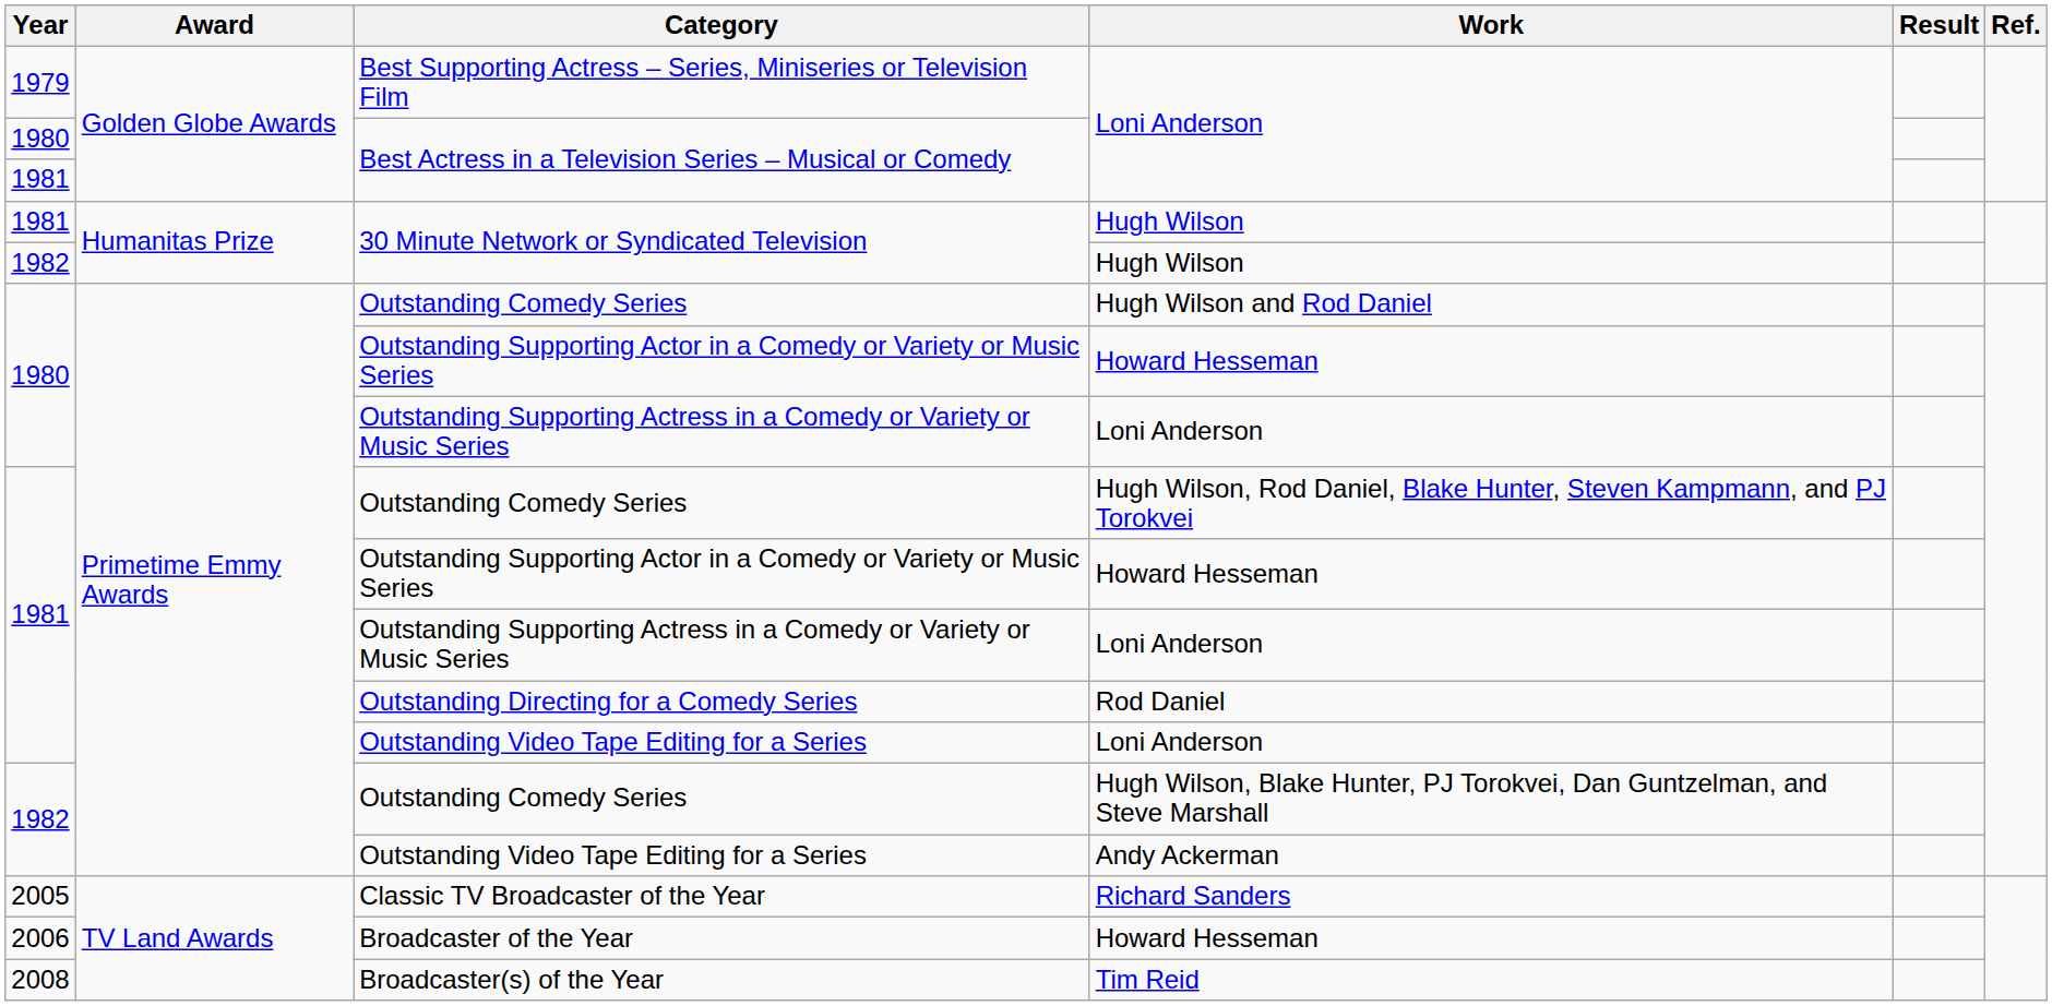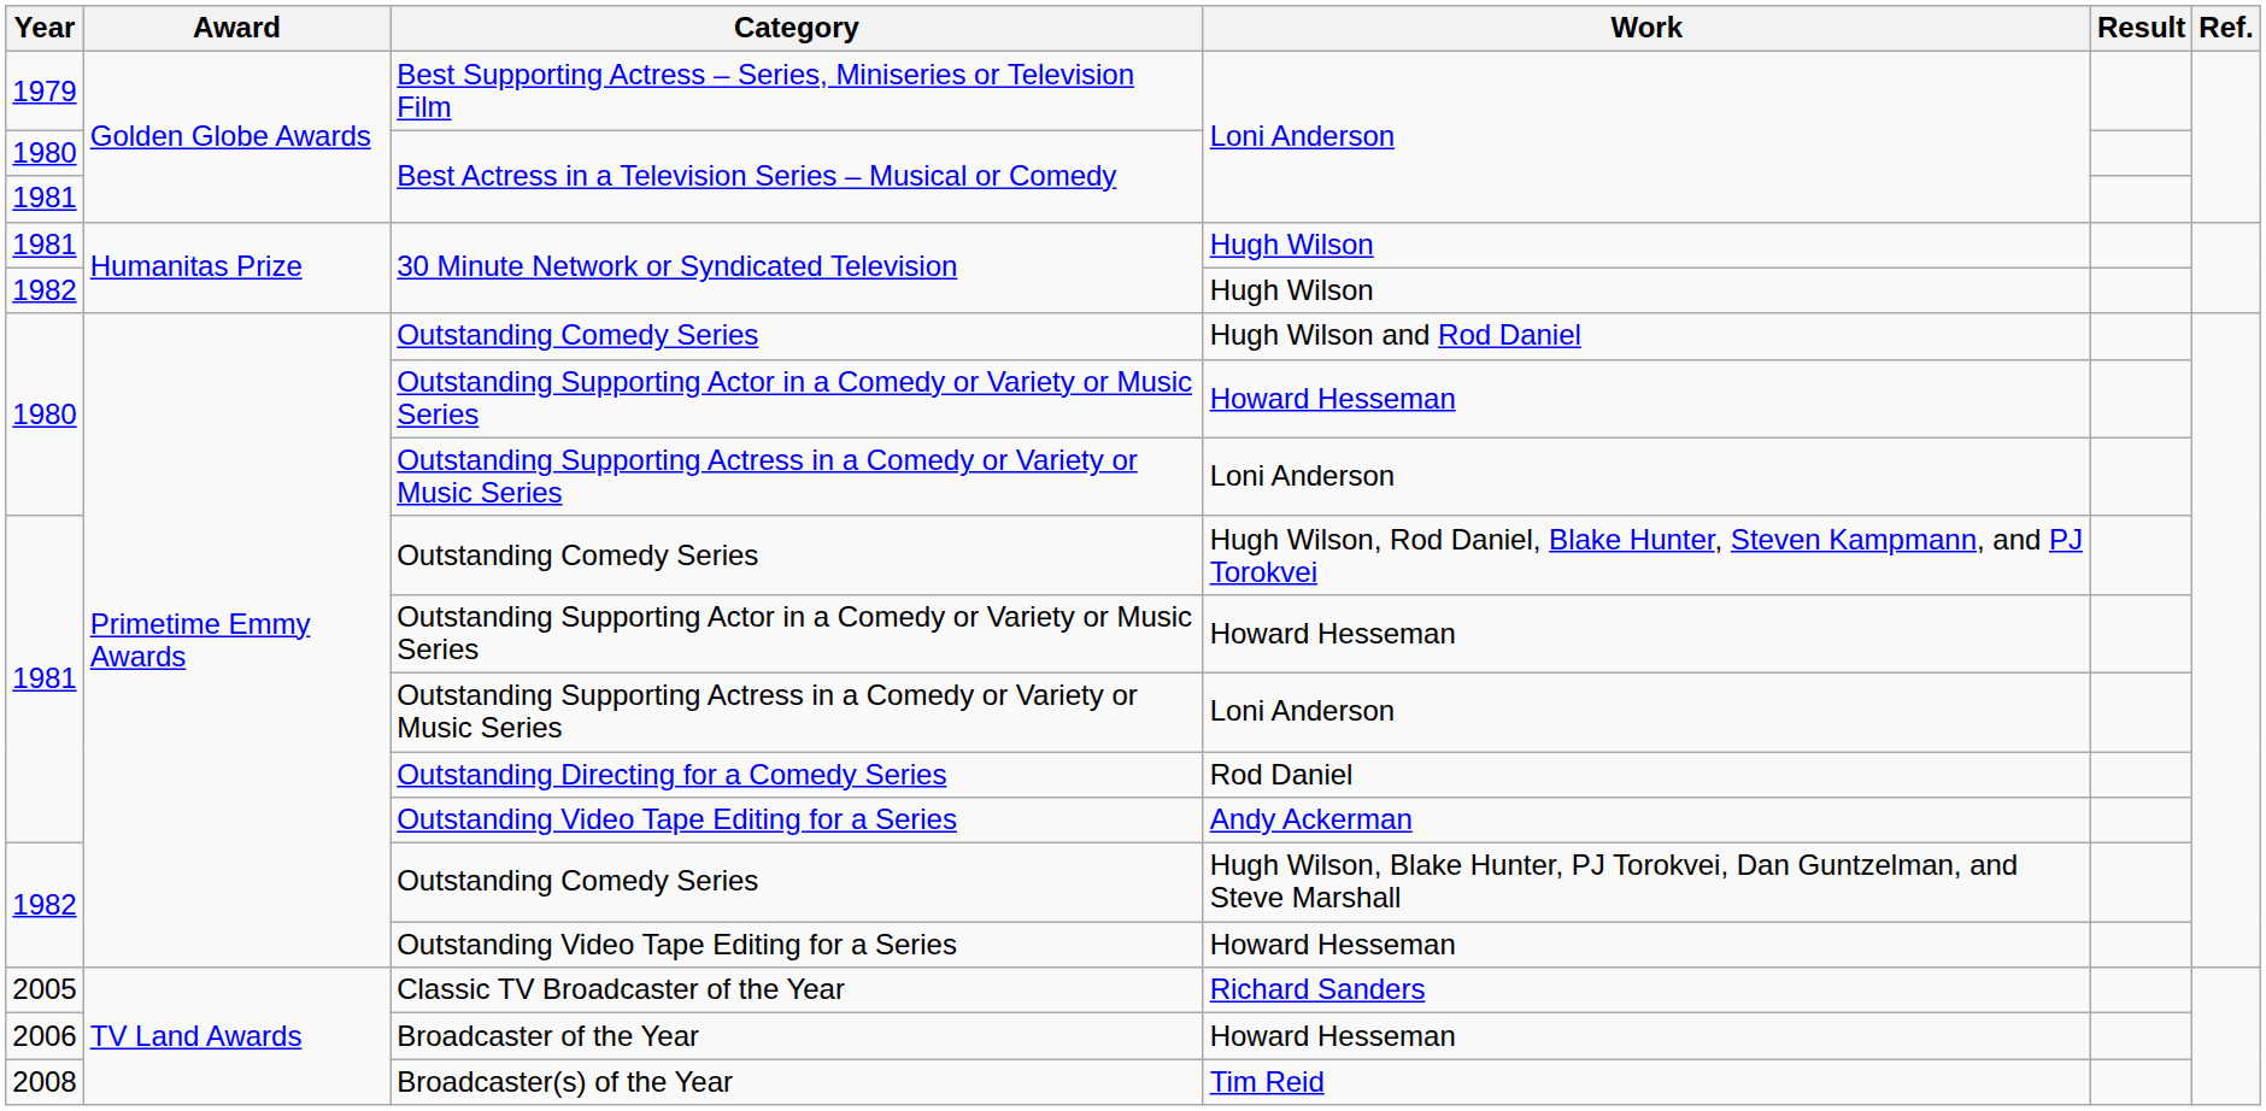1981 / Outstanding Video Tape Editing for a Series | Work: Loni Anderson -> Andy Ackerman
1982 / Outstanding Video Tape Editing for a Series | Work: Andy Ackerman -> Howard Hesseman
